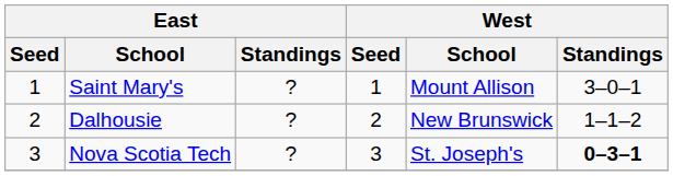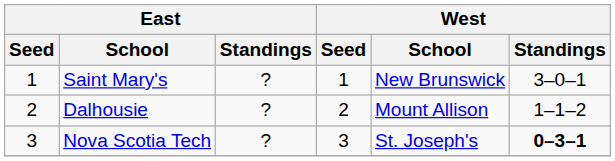Saint Mary's | West / School: Mount Allison -> New Brunswick
Dalhousie | West / School: New Brunswick -> Mount Allison
